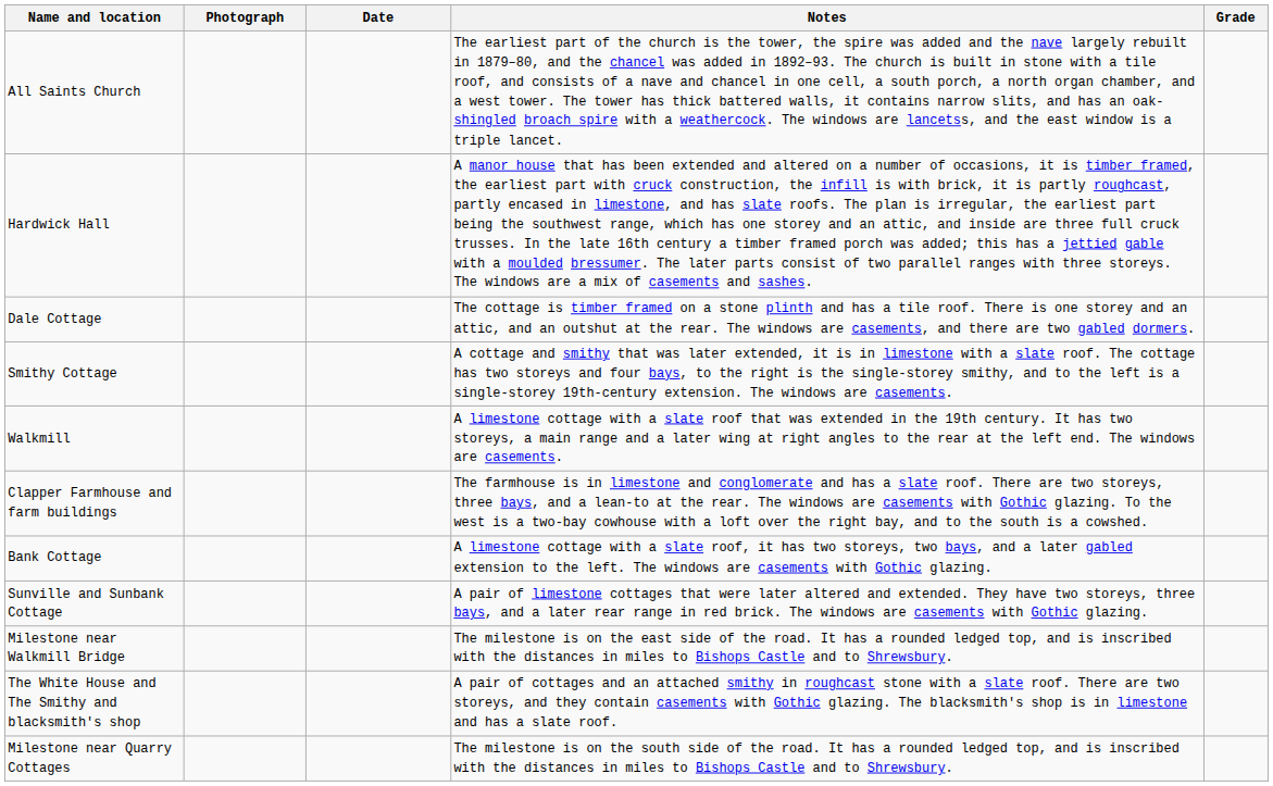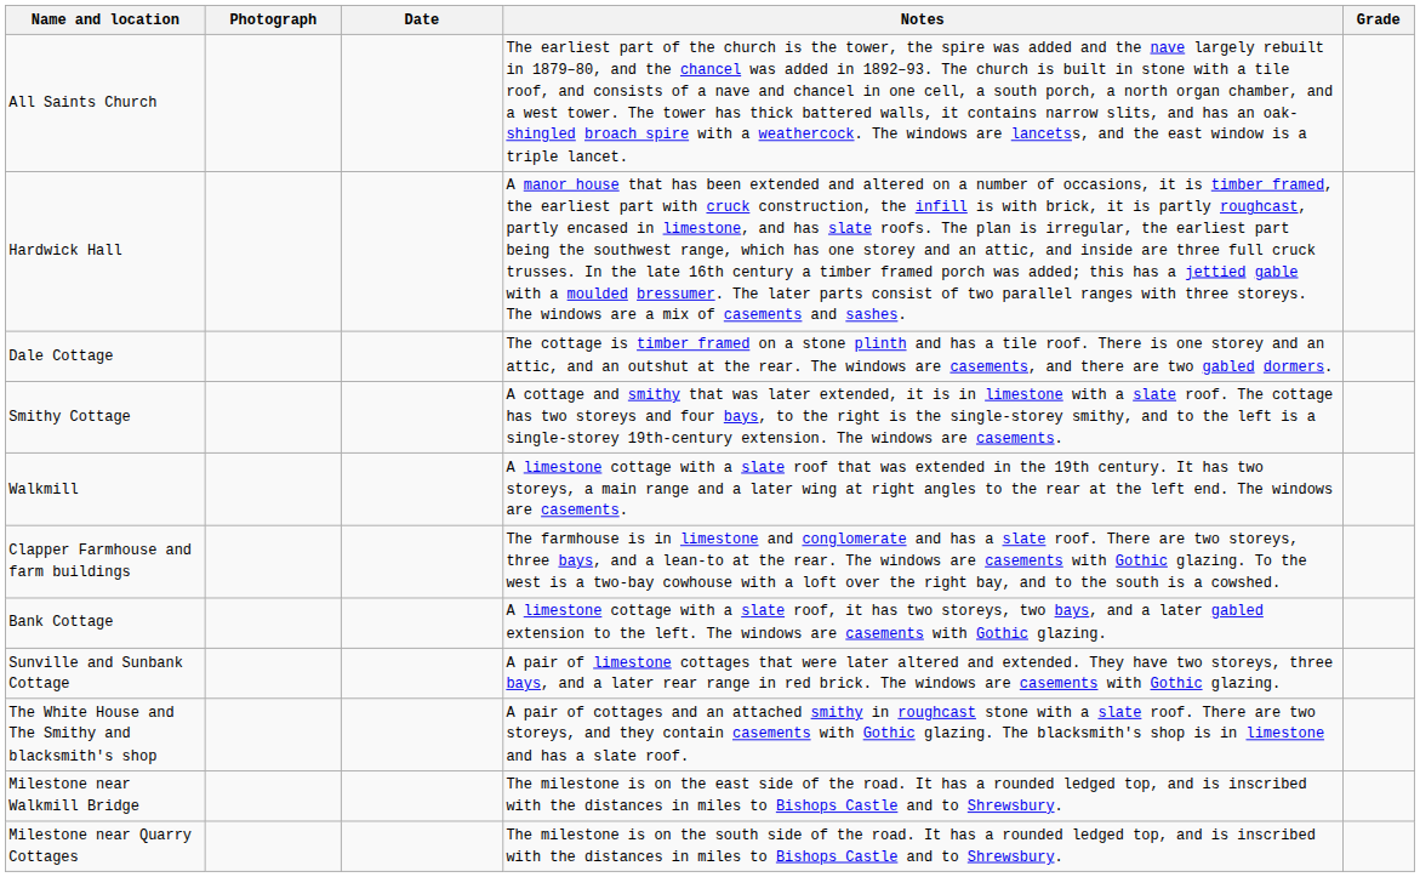rows swapped: The White House and The Smithy and blacksmith's shop <-> Milestone near Walkmill Bridge
